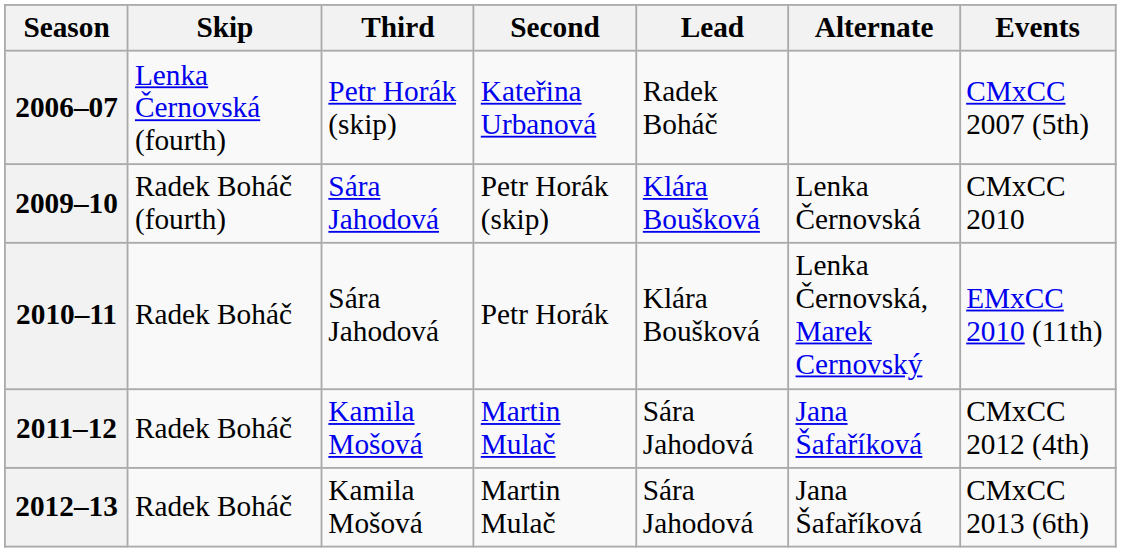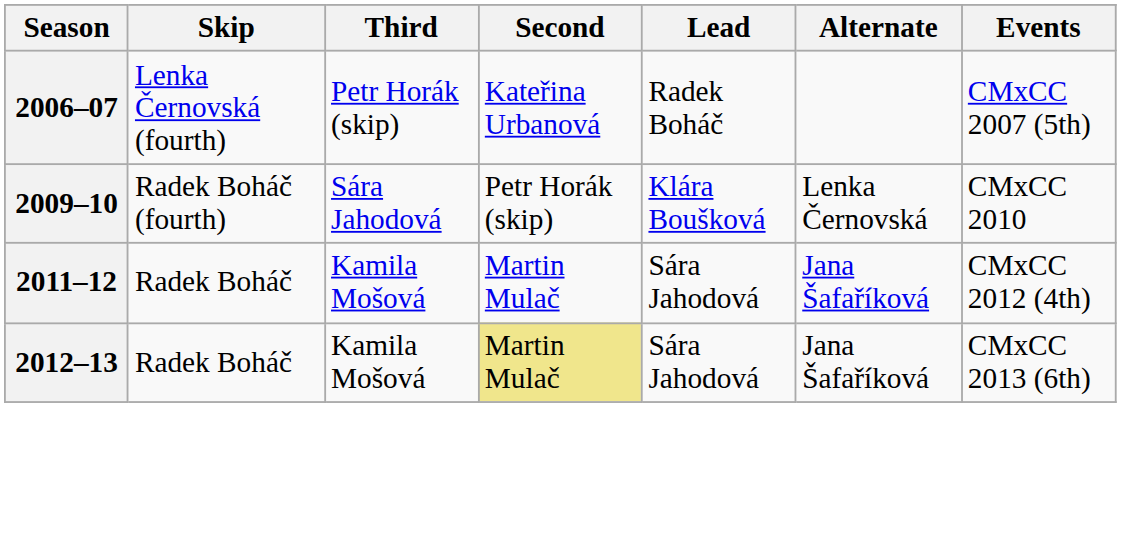- row: 2010–11 | Radek Boháč | Sára Jahodová | Petr Horák | Klára Boušková | Lenka Černovská, Marek Cernovský | EMxCC 2010 (11th)
2012–13 | Second: no background -> khaki background
